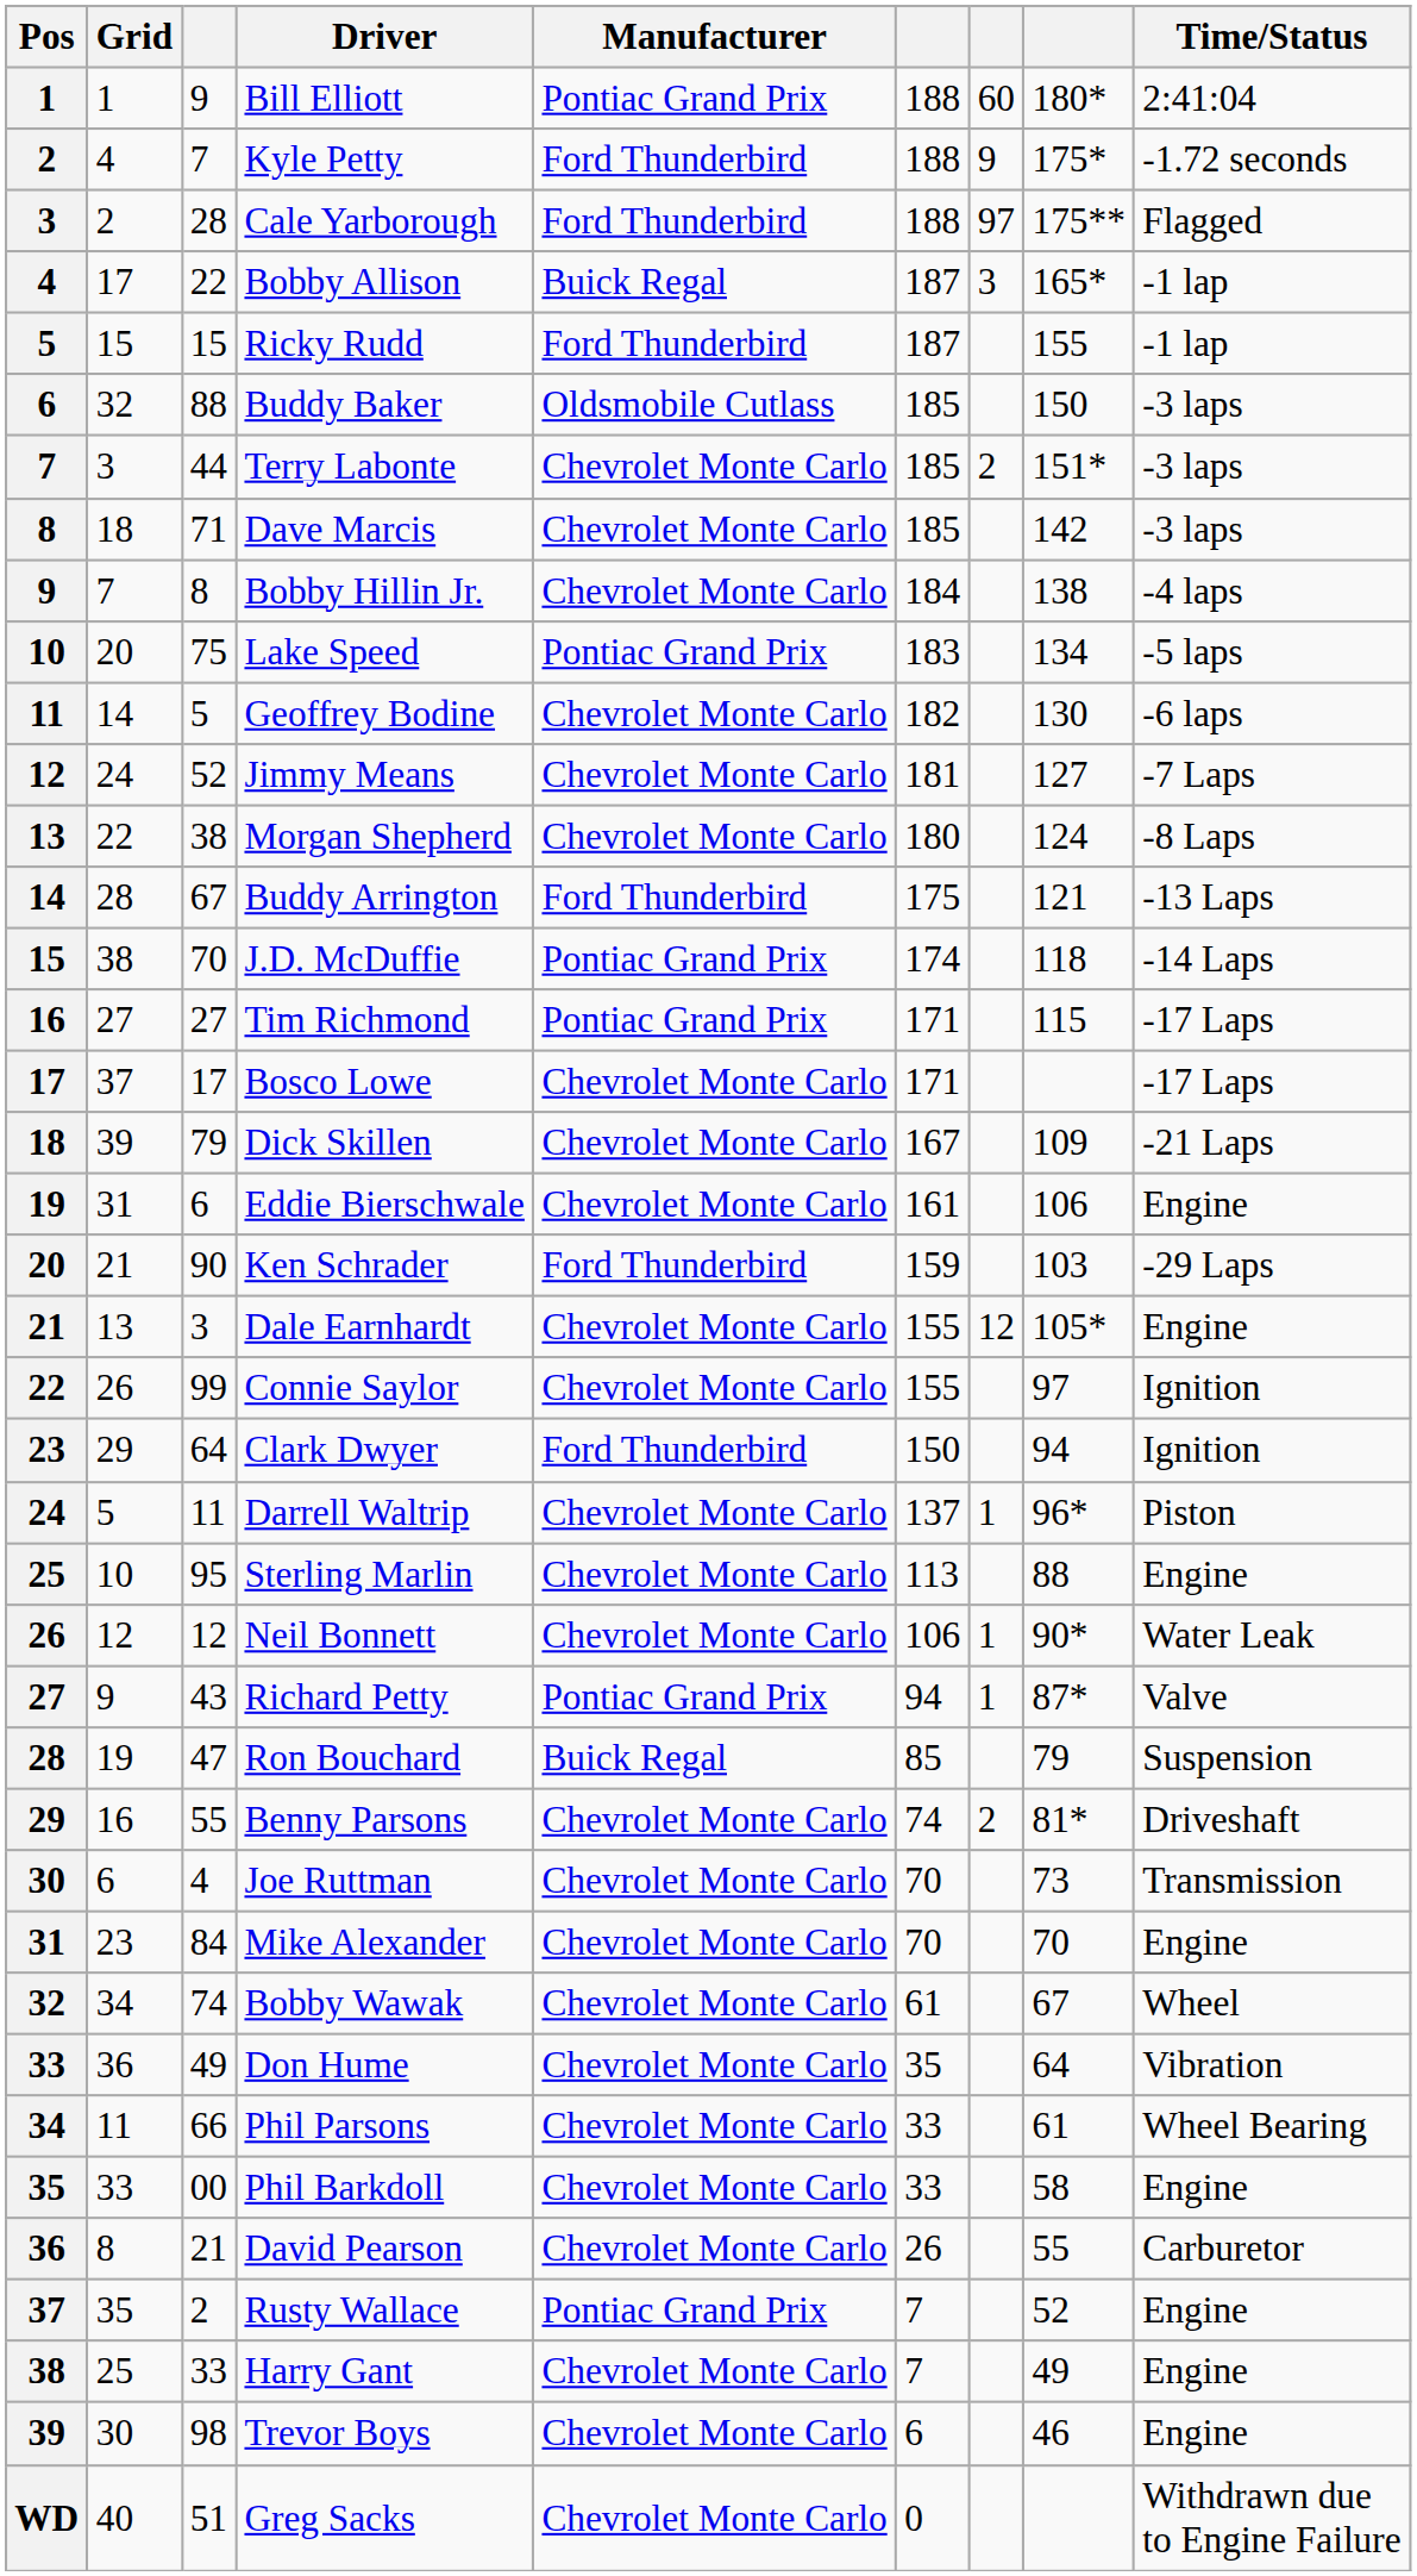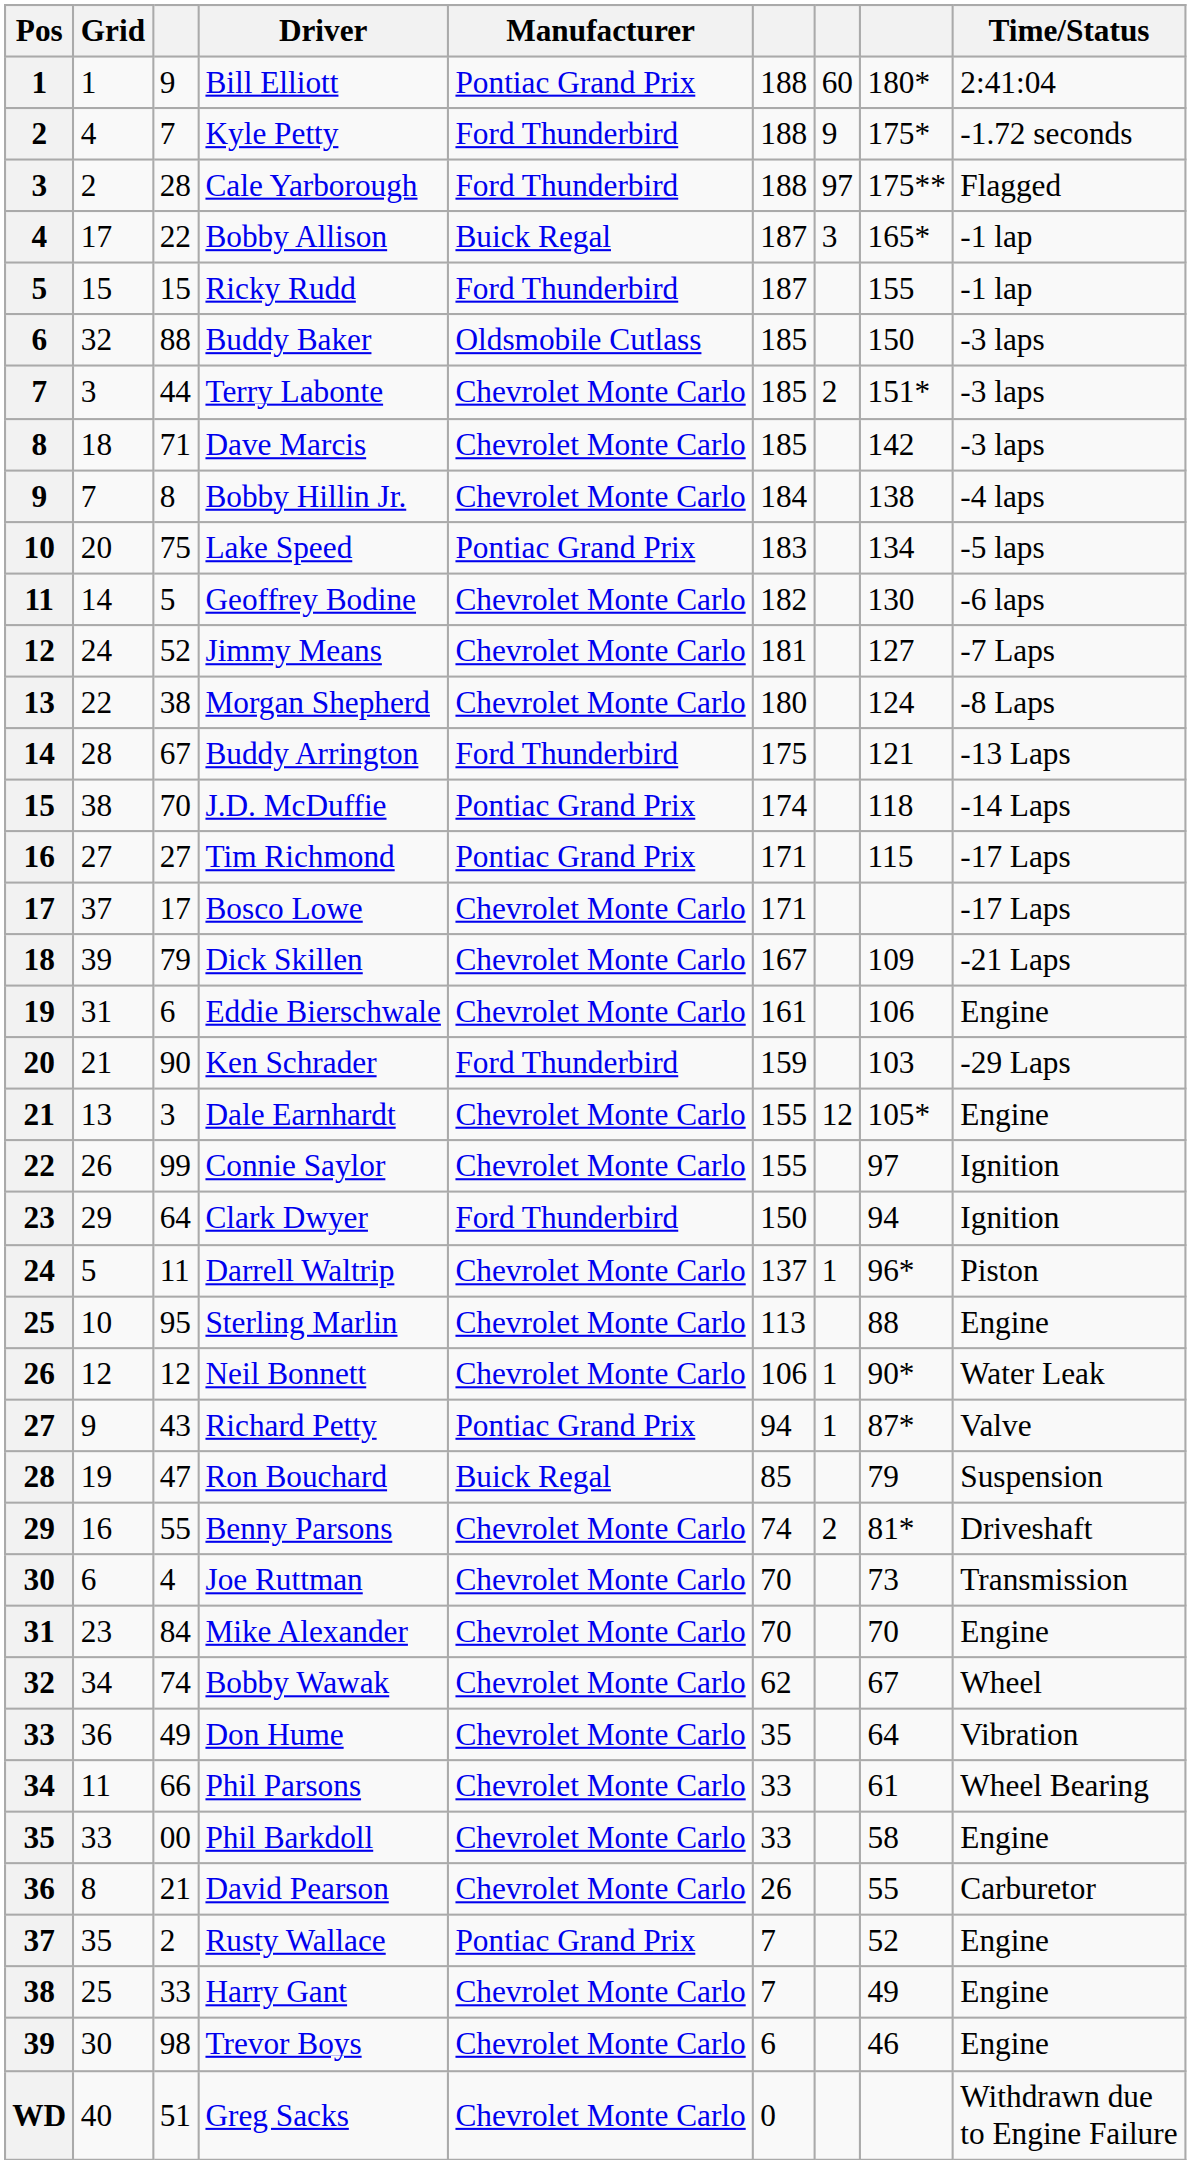Bobby Wawak | column 6: 61 -> 62
